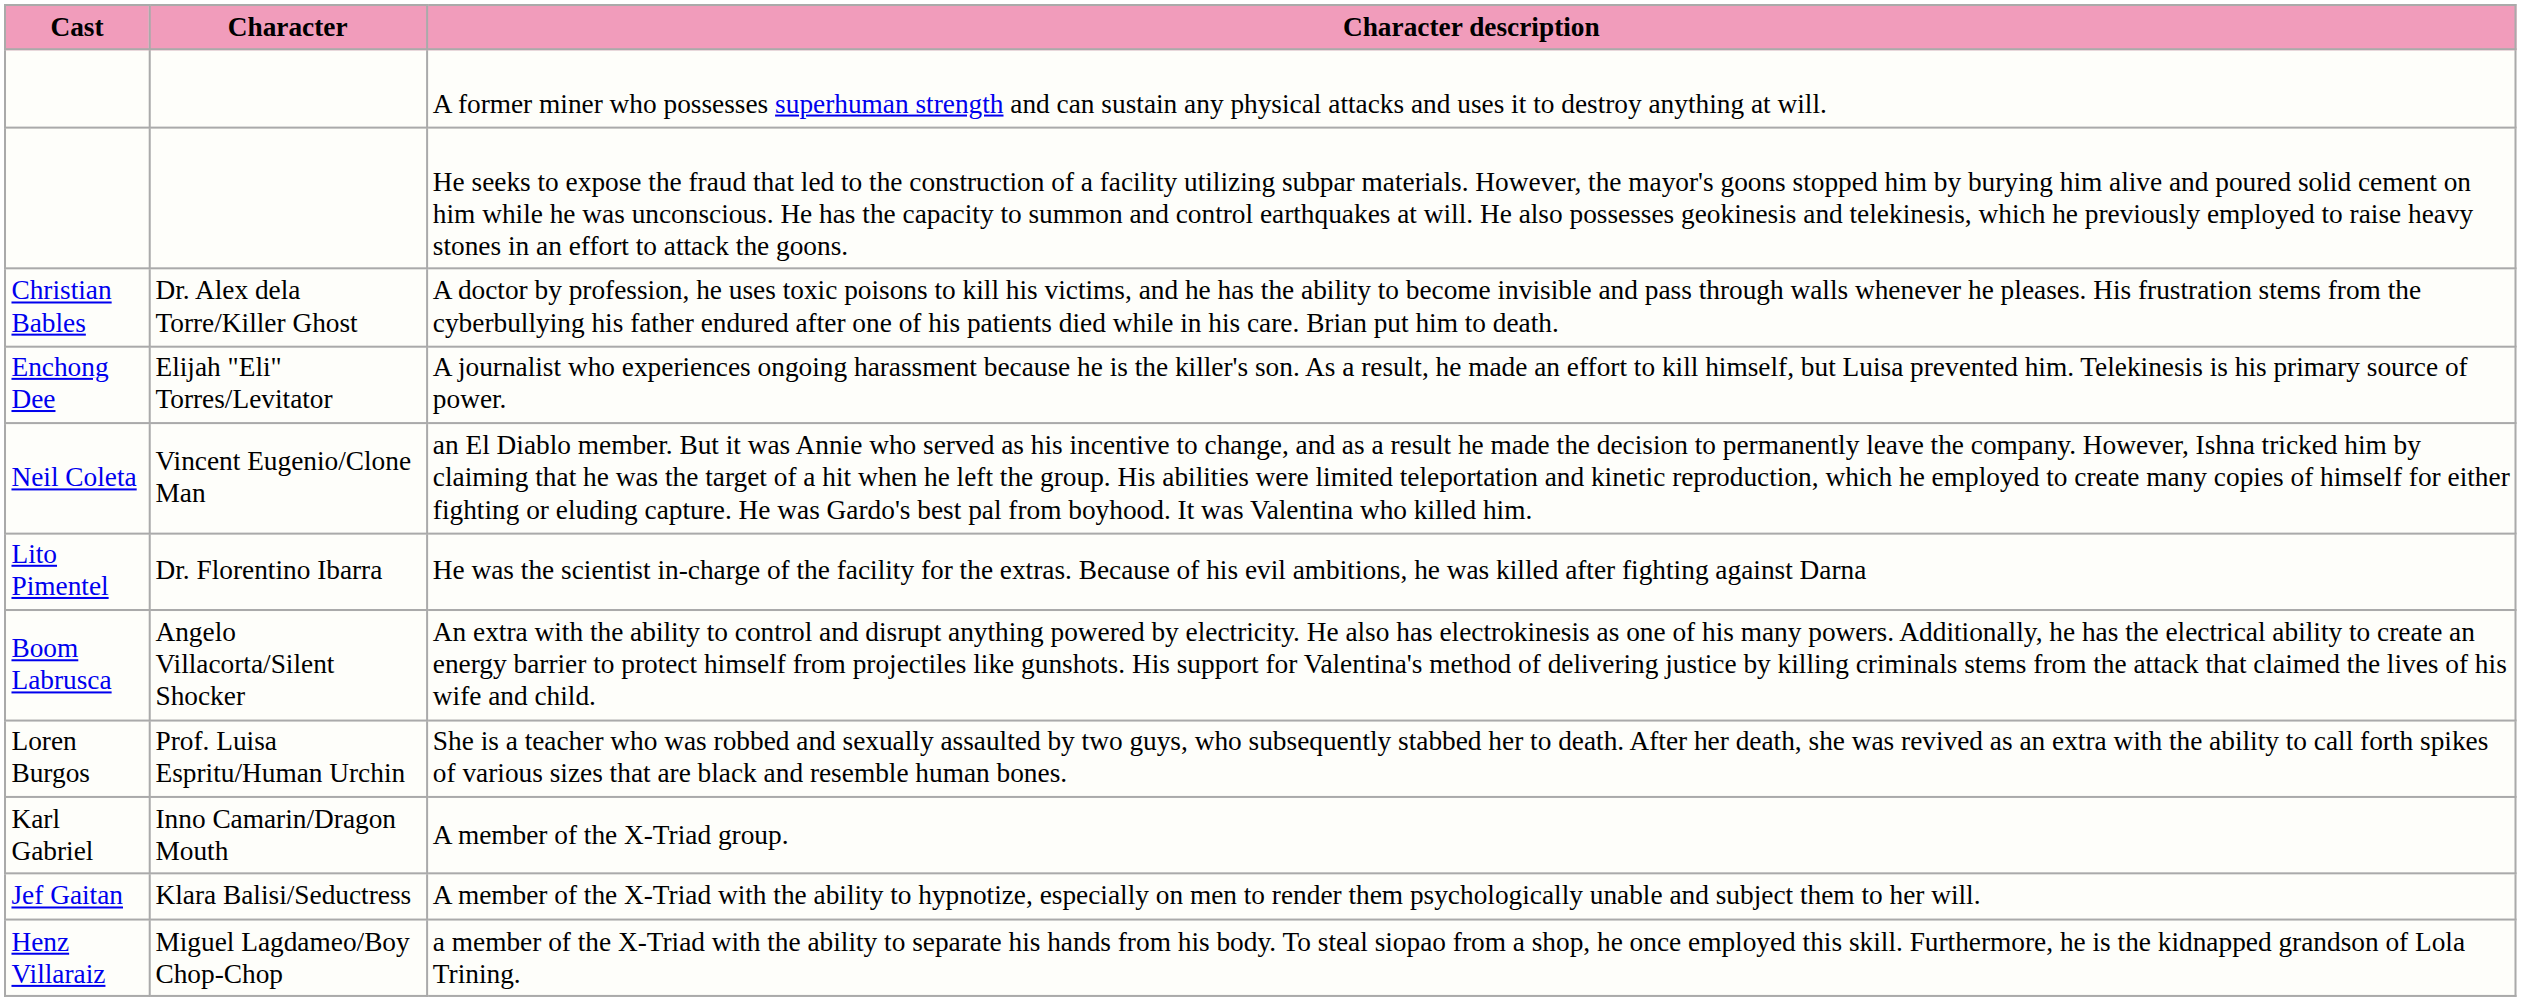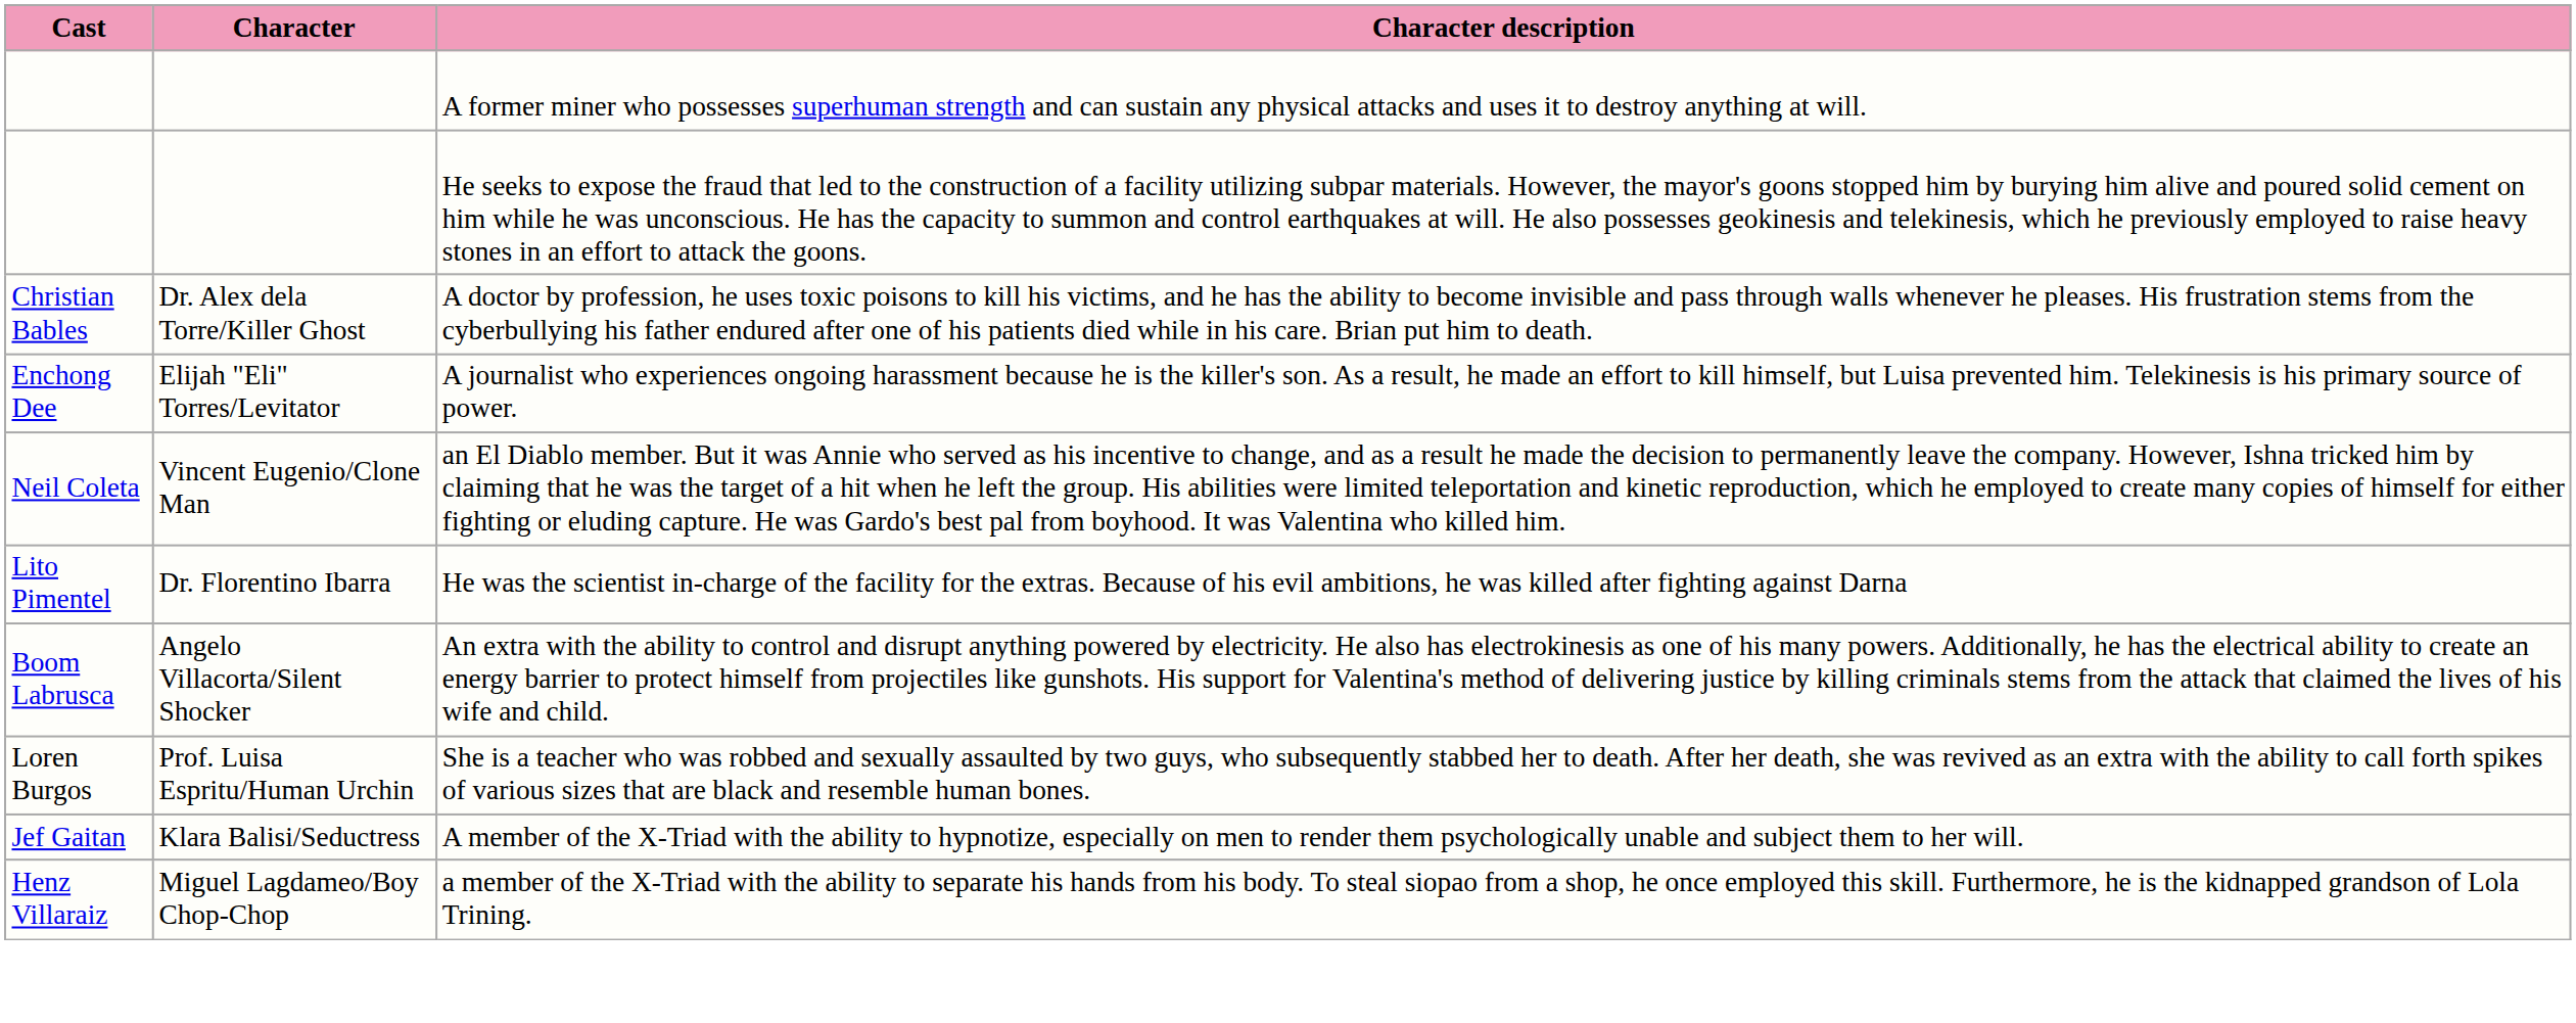- row: Karl Gabriel | Inno Camarin/Dragon Mouth | A member of the X-Triad group.
